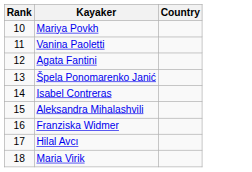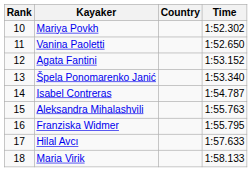+ column: Time | 1:52.302 | 1:52.650 | 1:53.152 | 1:53.340 | 1:54.787 | 1:55.763 | 1:55.795 | 1:57.633 | 1:58.133
